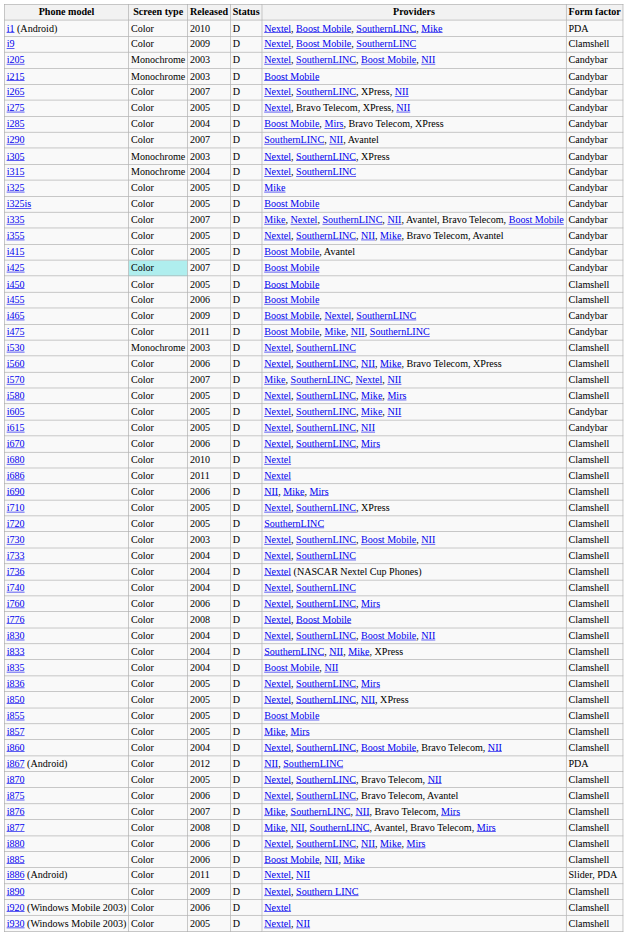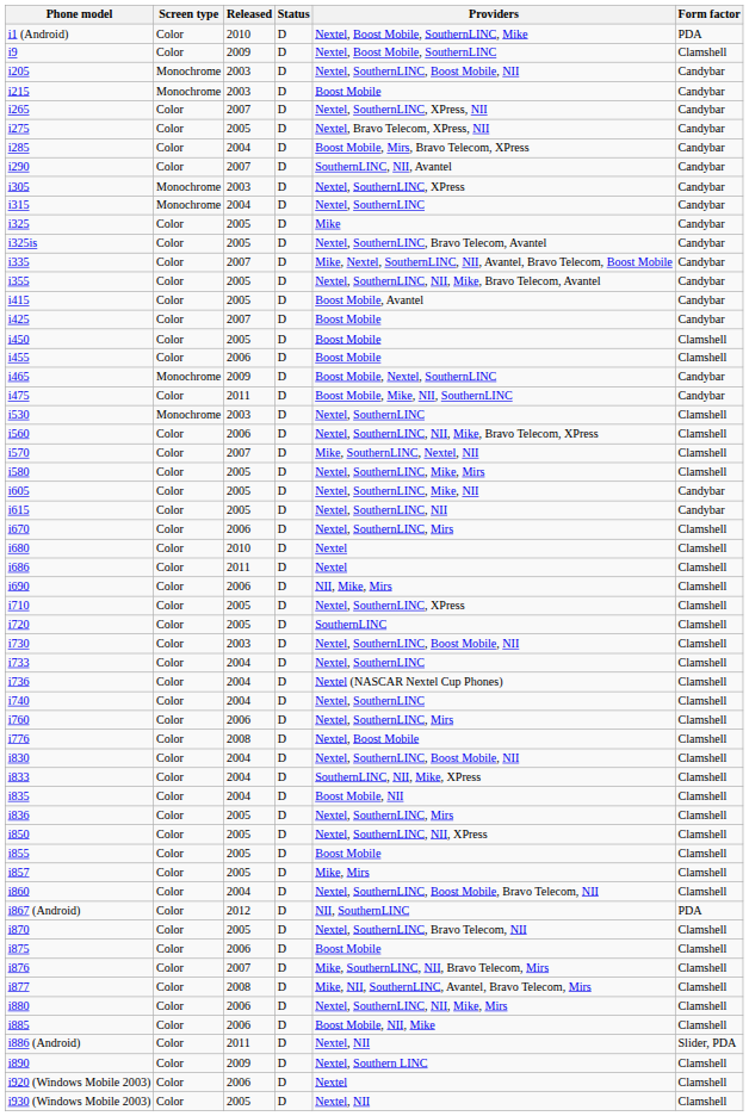i325is | Providers: Boost Mobile -> Nextel, SouthernLINC, Bravo Telecom, Avantel
i425 | Screen type: paleturquoise background -> no background
i465 | Screen type: Color -> Monochrome
i875 | Providers: Nextel, SouthernLINC, Bravo Telecom, Avantel -> Boost Mobile
